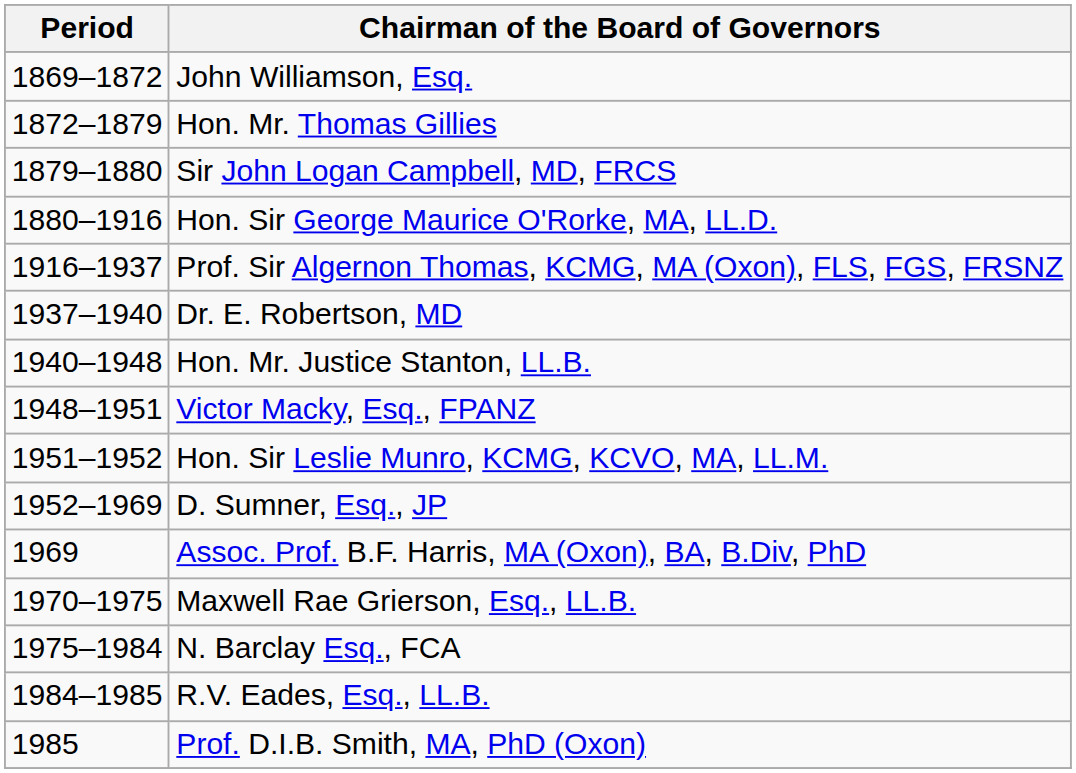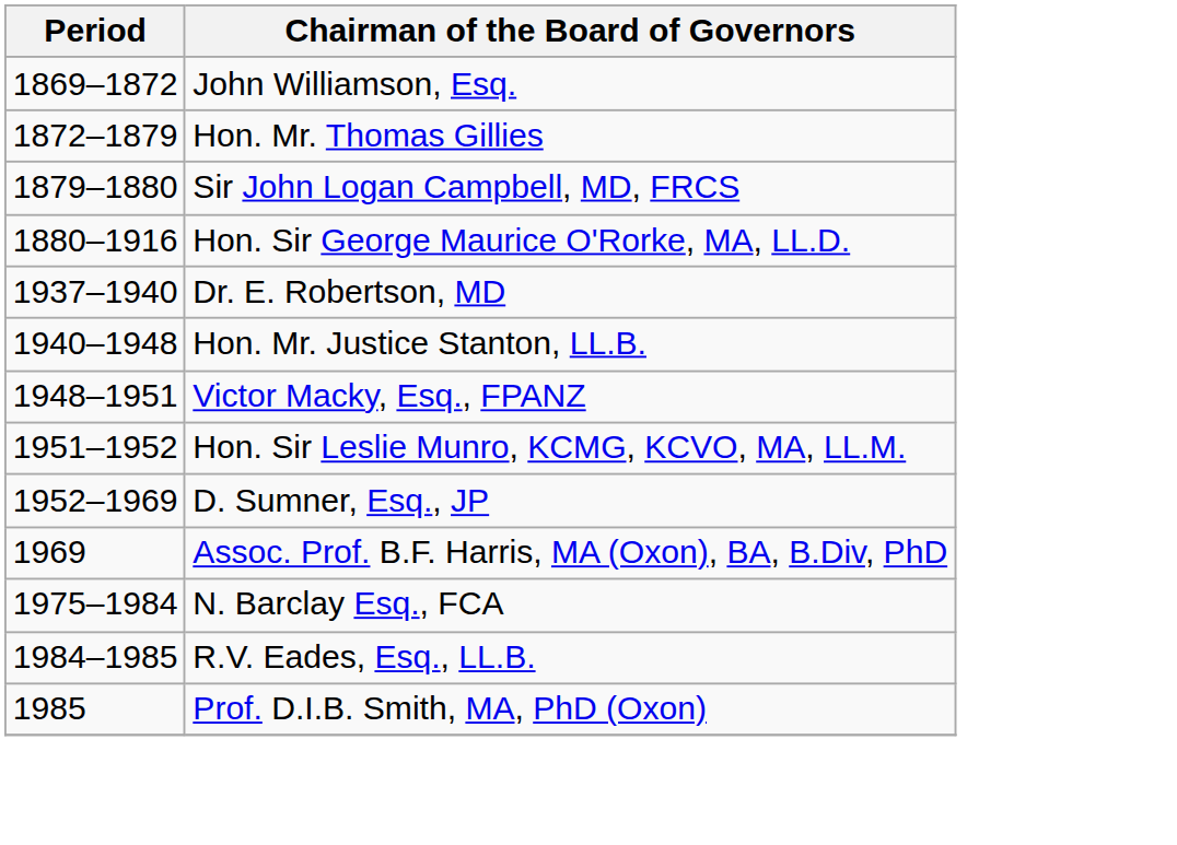- row: 1916–1937 | Prof. Sir Algernon Thomas, KCMG, MA (Oxon), FLS, FGS, FRSNZ
- row: 1970–1975 | Maxwell Rae Grierson, Esq., LL.B.
